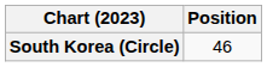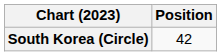South Korea (Circle) | Position: 46 -> 42
